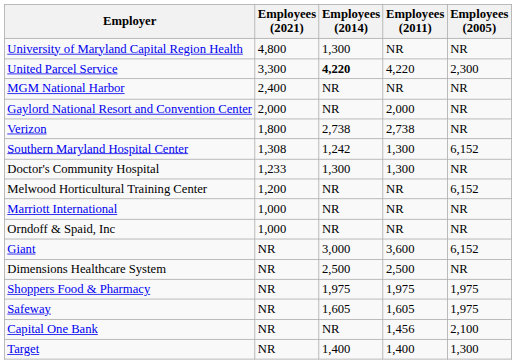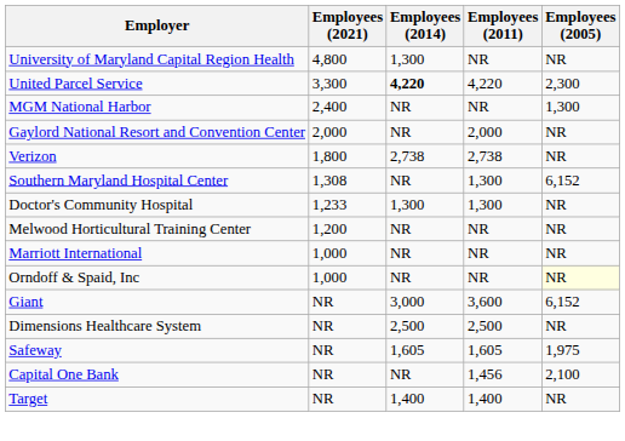MGM National Harbor | Employees (2005): NR -> 1,300
Southern Maryland Hospital Center | Employees (2014): 1,242 -> NR
Melwood Horticultural Training Center | Employees (2005): 6,152 -> NR
Orndoff & Spaid, Inc | Employees (2005): no background -> lightyellow background
- row: Shoppers Food & Pharmacy | NR | 1,975 | 1,975 | 1,975
Target | Employees (2005): 1,300 -> NR
